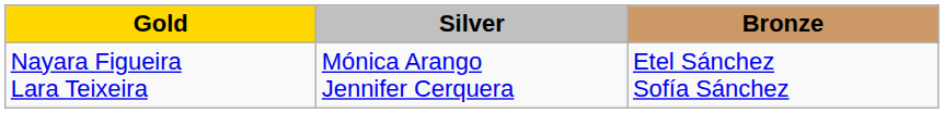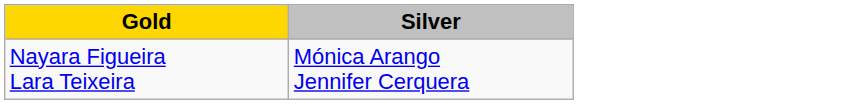- column: Bronze | Etel Sánchez Sofía Sánchez
